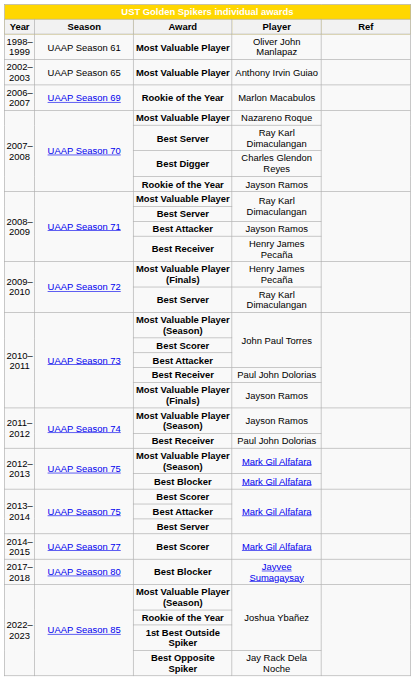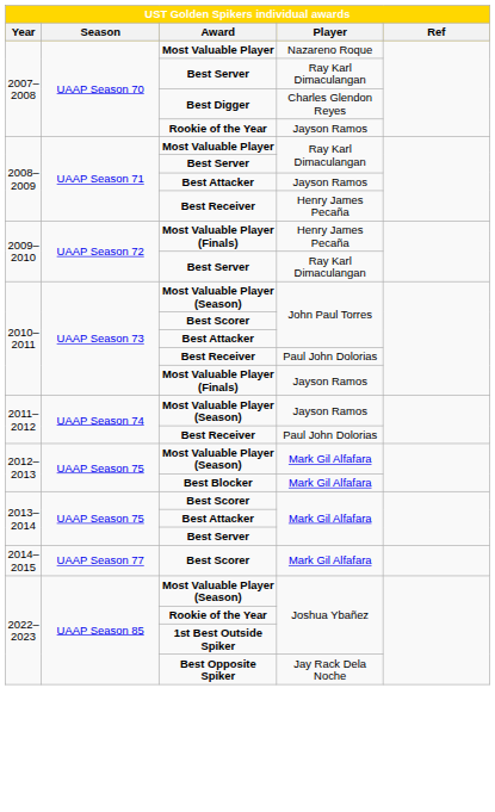- row: 1998–1999 | UAAP Season 61 | Most Valuable Player | Oliver John Manlapaz
- row: 2002–2003 | UAAP Season 65 | Most Valuable Player | Anthony Irvin Guiao
- row: 2006–2007 | UAAP Season 69 | Rookie of the Year | Marlon Macabulos
- row: 2017–2018 | UAAP Season 80 | Best Blocker | Jayvee Sumagaysay
